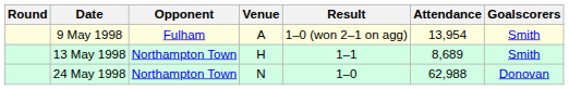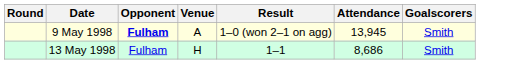9 May 1998 | Opponent: normal -> bold
9 May 1998 | Attendance: 13,954 -> 13,945
13 May 1998 | Opponent: Northampton Town -> Fulham
13 May 1998 | Attendance: 8,689 -> 8,686
- row: 24 May 1998 | Northampton Town | N | 1–0 | 62,988 | Donovan
